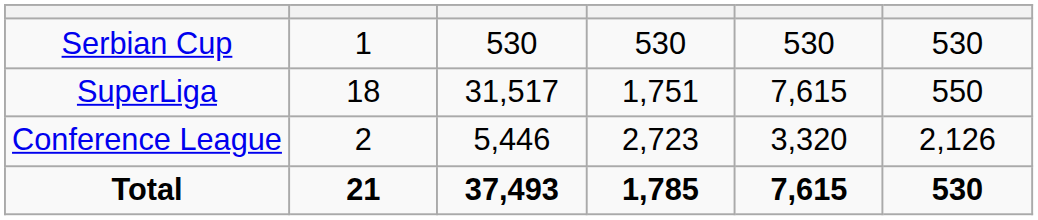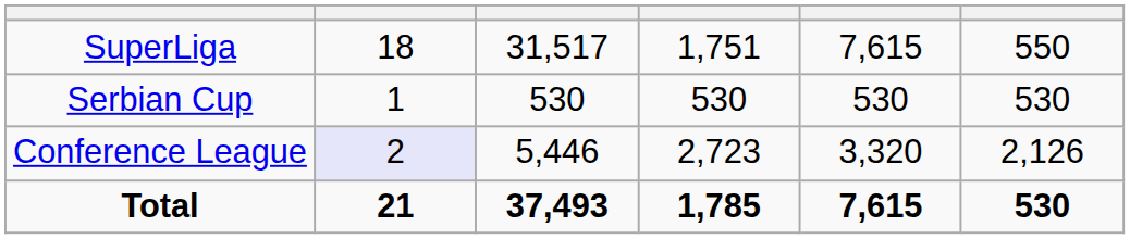rows swapped: SuperLiga <-> Serbian Cup
Conference League | column 2: no background -> lavender background
